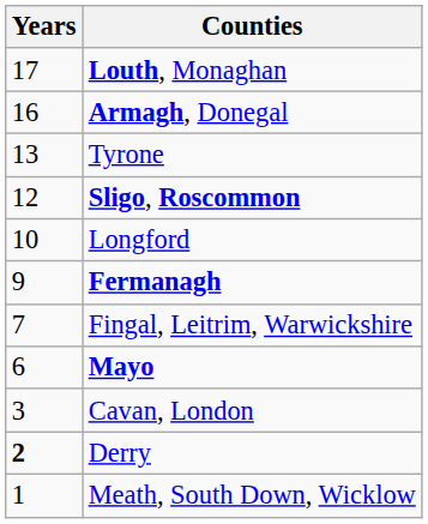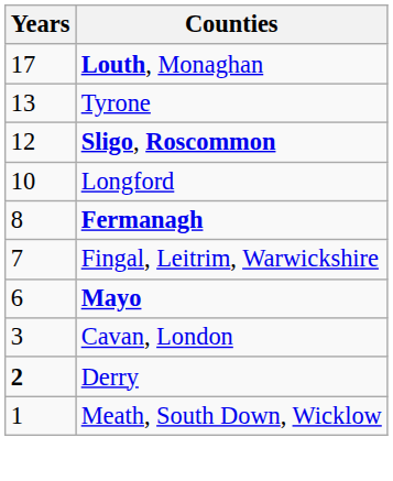- row: 16 | Armagh, Donegal
Fermanagh | Years: 9 -> 8
